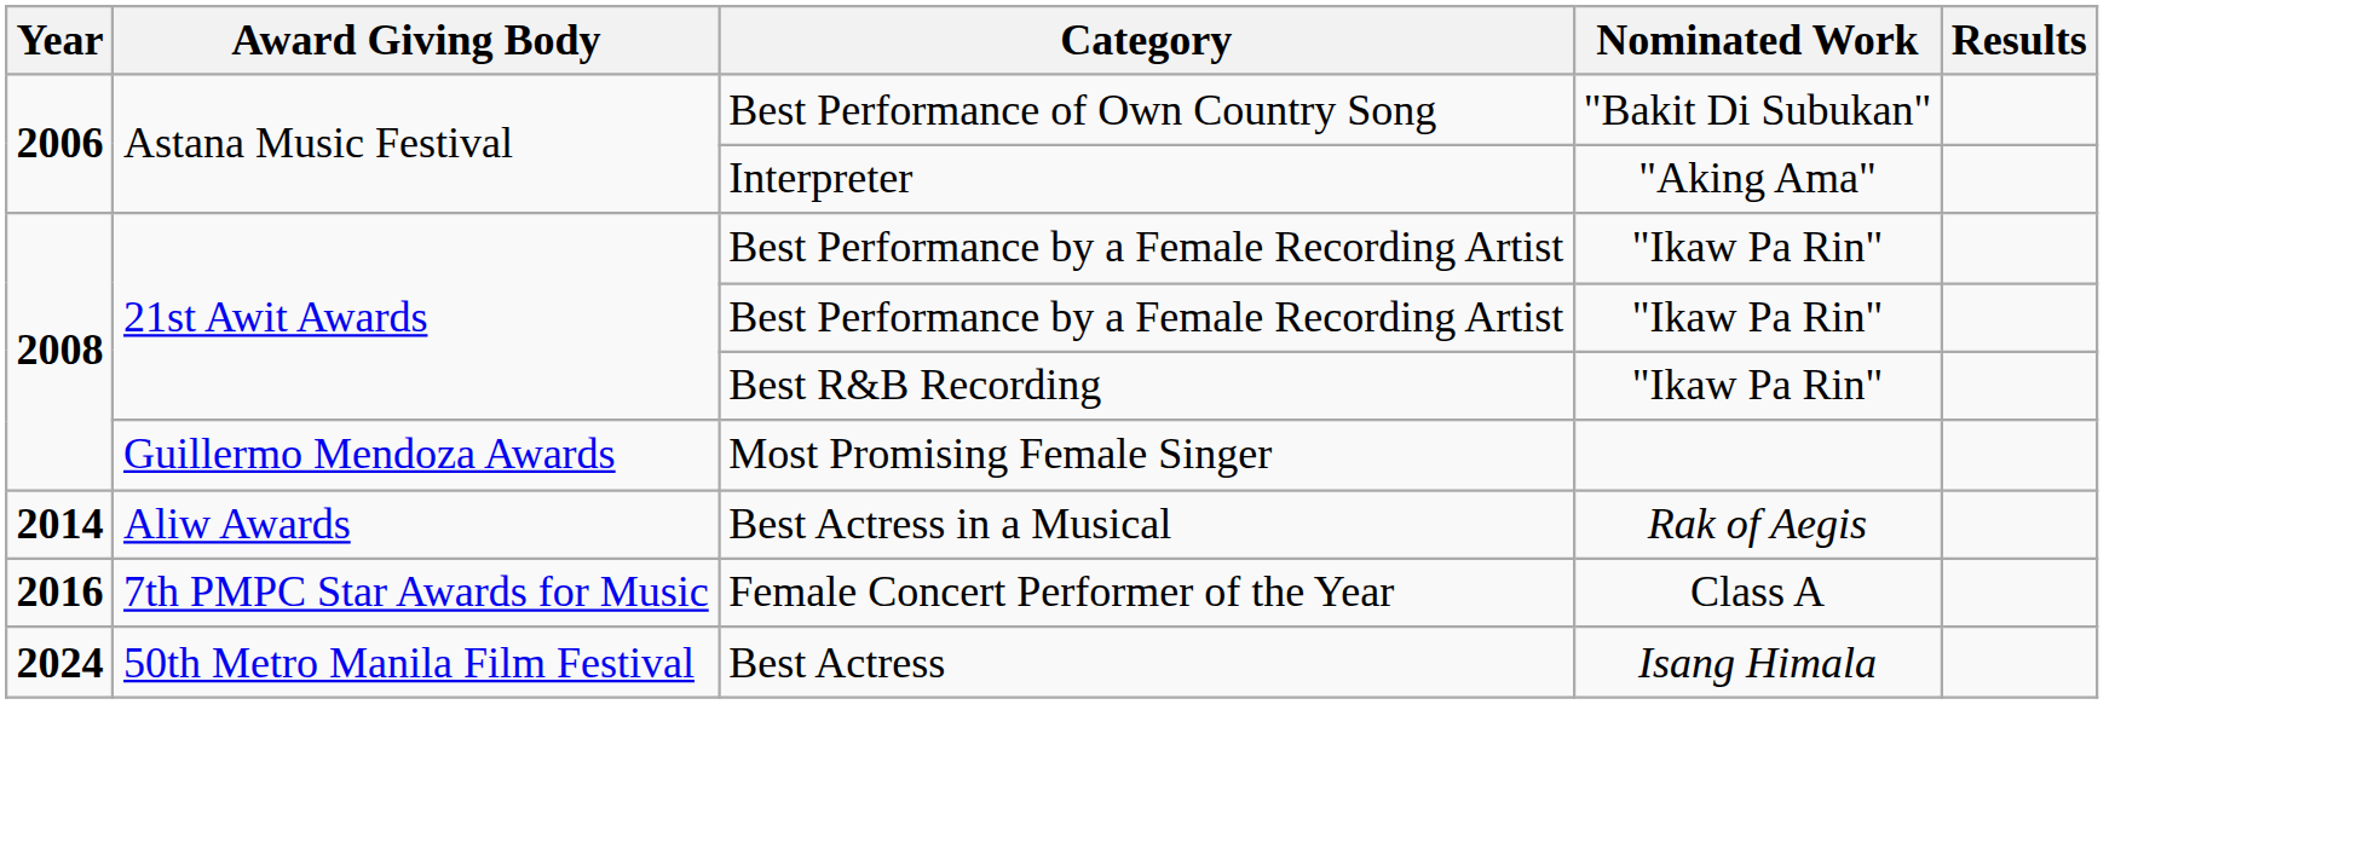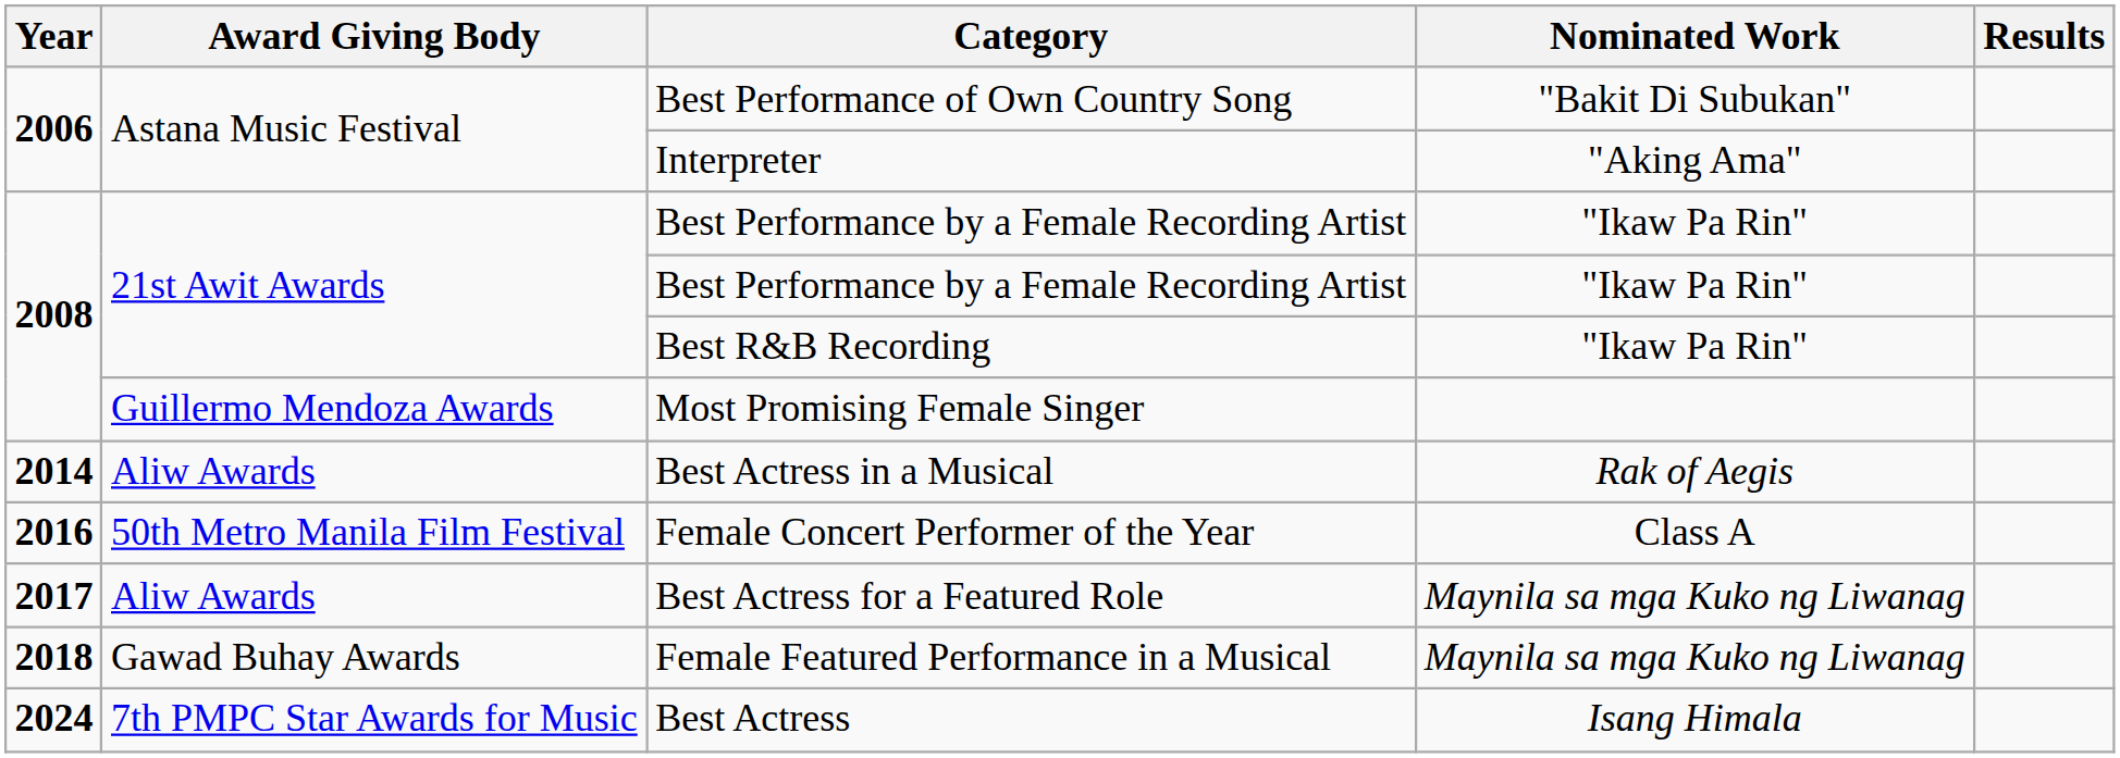Female Concert Performer of the Year | Award Giving Body: 7th PMPC Star Awards for Music -> 50th Metro Manila Film Festival
+ row: 2017 | Aliw Awards | Best Actress for a Featured Role | Maynila sa mga Kuko ng Liwanag
+ row: 2018 | Gawad Buhay Awards | Female Featured Performance in a Musical | Maynila sa mga Kuko ng Liwanag
Best Actress | Award Giving Body: 50th Metro Manila Film Festival -> 7th PMPC Star Awards for Music
